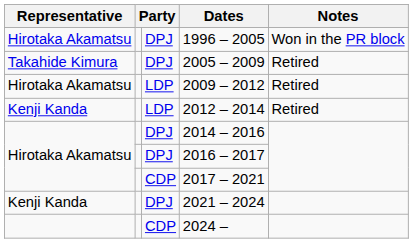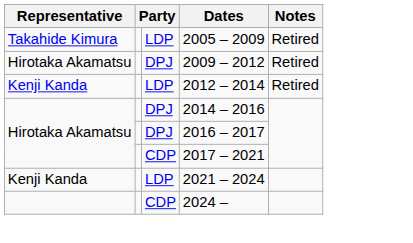- row: Hirotaka Akamatsu | DPJ | 1996 – 2005 | Won in the PR block
2005 – 2009 | column 3: DPJ -> LDP
2009 – 2012 | column 3: LDP -> DPJ
2021 – 2024 | column 3: DPJ -> LDP
